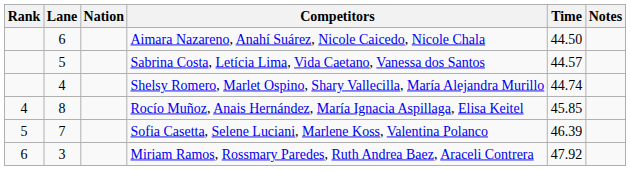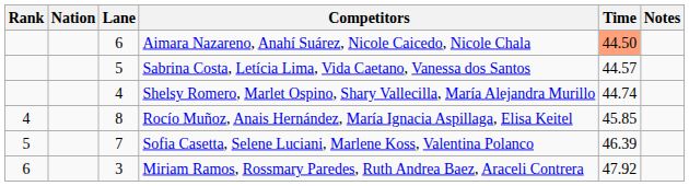columns swapped: Lane <-> Nation
Aimara Nazareno, Anahí Suárez, Nicole Caicedo, Nicole Chala | Time: no background -> lightsalmon background
